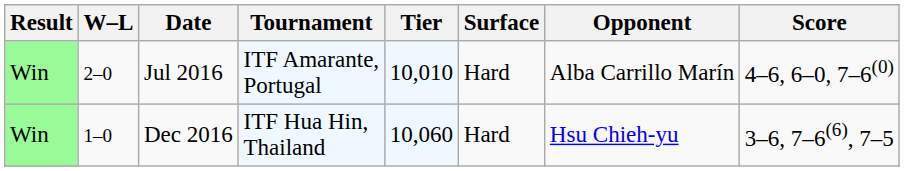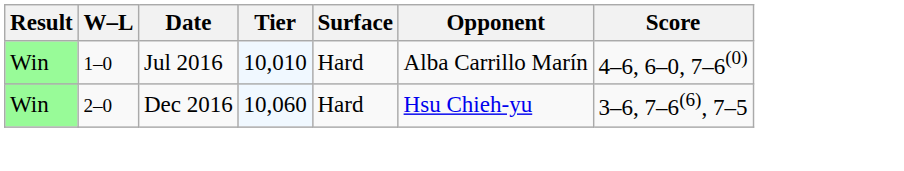- column: Tournament | ITF Amarante, Portugal | ITF Hua Hin, Thailand
Jul 2016 | W–L: 2–0 -> 1–0
Dec 2016 | W–L: 1–0 -> 2–0
